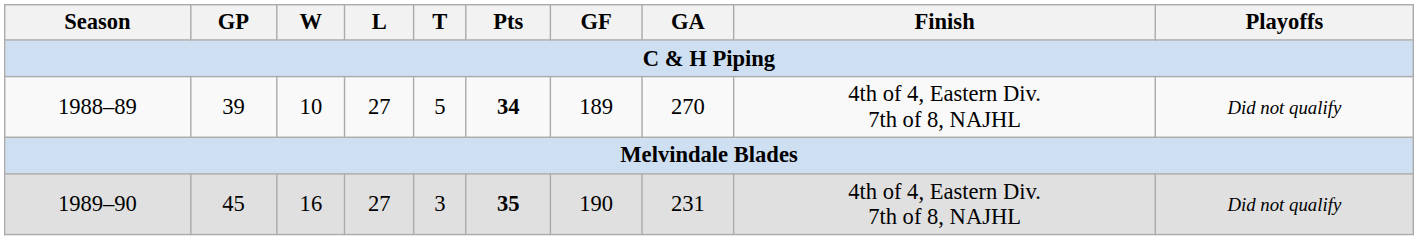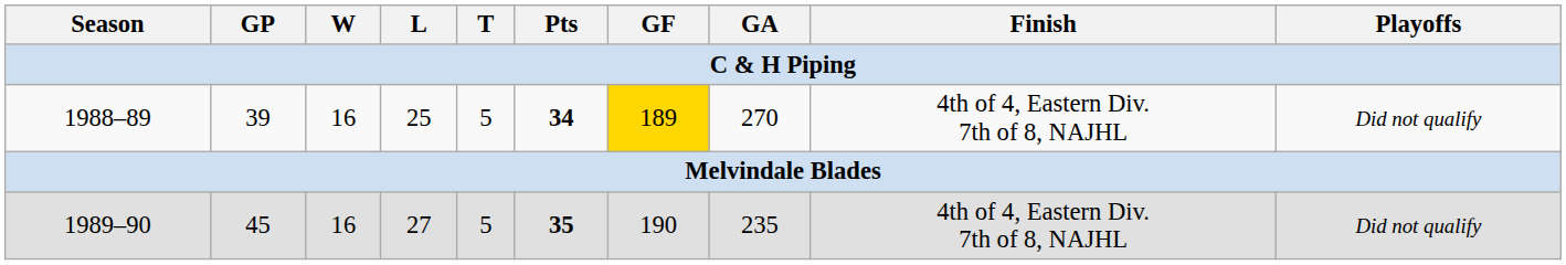1988–89 | W: 10 -> 16
1988–89 | L: 27 -> 25
1988–89 | GF: no background -> gold background
1989–90 | T: 3 -> 5
1989–90 | GA: 231 -> 235
